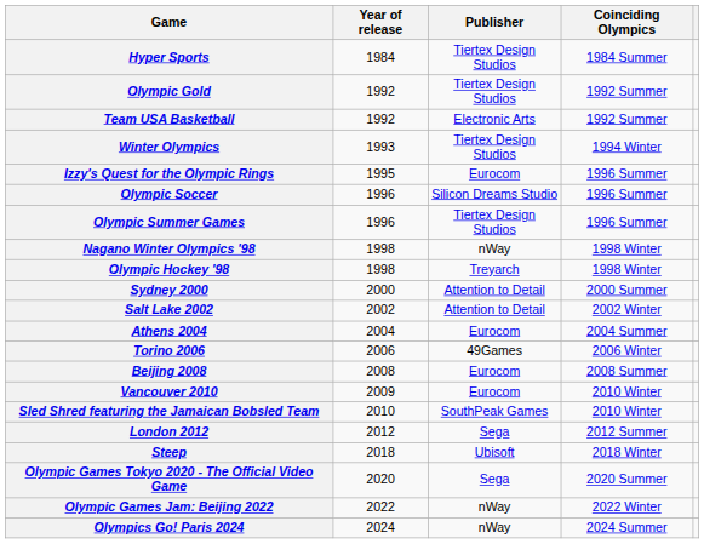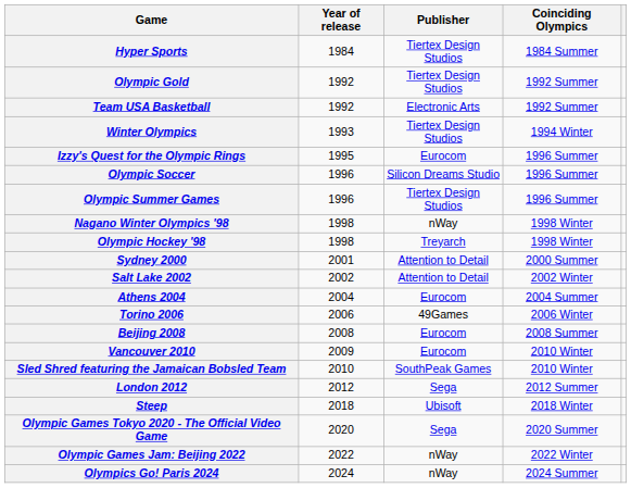Sydney 2000 | Year of release: 2000 -> 2001
